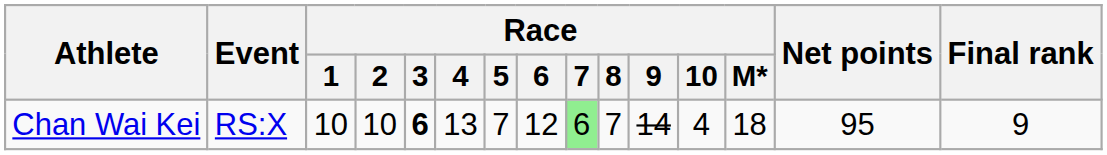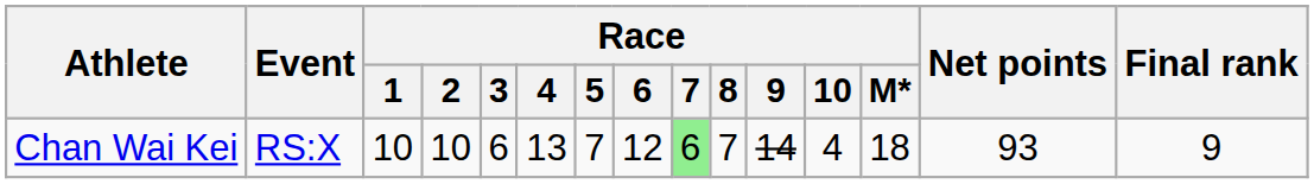Chan Wai Kei | Race / 3: bold -> normal
Chan Wai Kei | Net points: 95 -> 93
